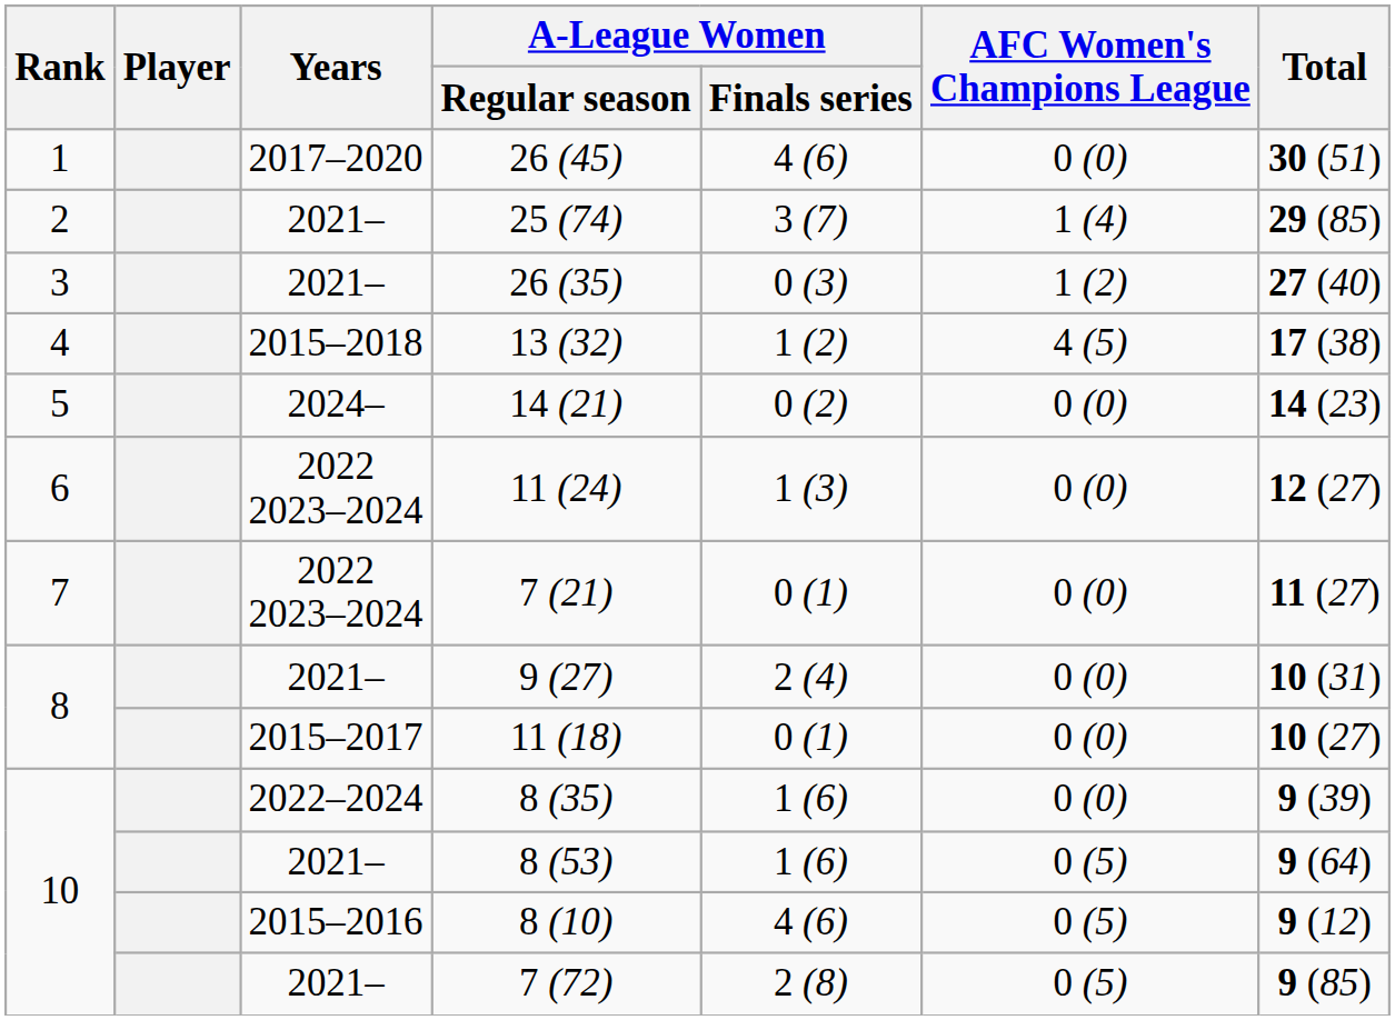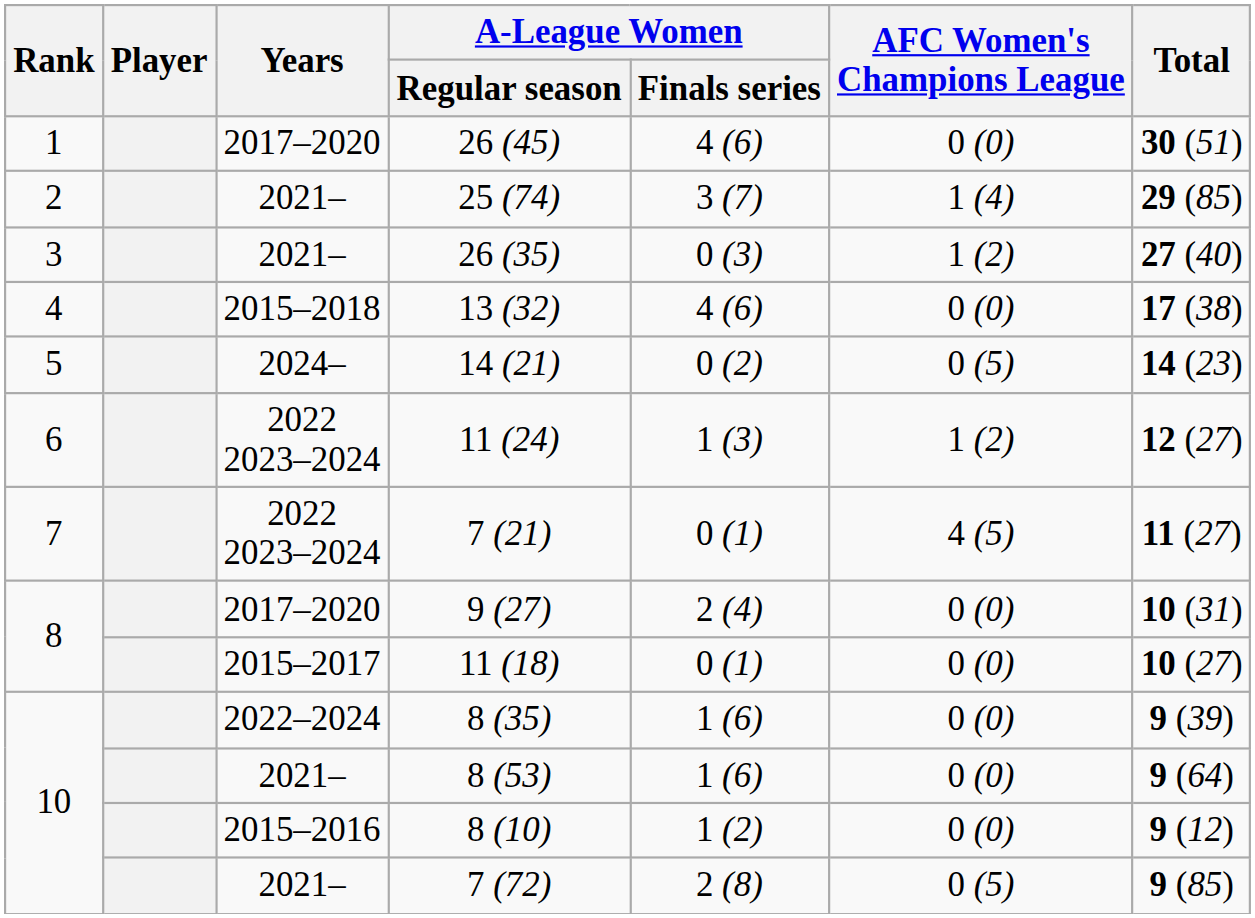13 (32) | A-League Women / Finals series: 1 (2) -> 4 (6)
13 (32) | AFC Women's Champions League: 4 (5) -> 0 (0)
14 (21) | AFC Women's Champions League: 0 (0) -> 0 (5)
11 (24) | AFC Women's Champions League: 0 (0) -> 1 (2)
7 (21) | AFC Women's Champions League: 0 (0) -> 4 (5)
9 (27) | Years: 2021– -> 2017–2020
8 (53) | AFC Women's Champions League: 0 (5) -> 0 (0)
8 (10) | A-League Women / Finals series: 4 (6) -> 1 (2)
8 (10) | AFC Women's Champions League: 0 (5) -> 0 (0)
